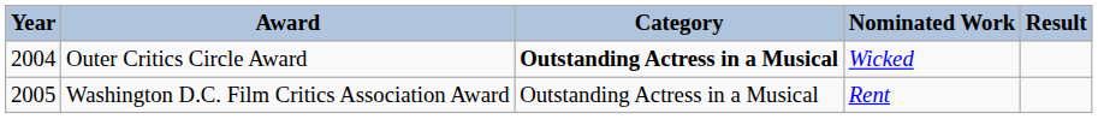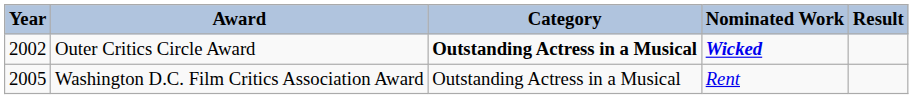Outer Critics Circle Award | Year: 2004 -> 2002
Outer Critics Circle Award | Nominated Work: normal -> bold
